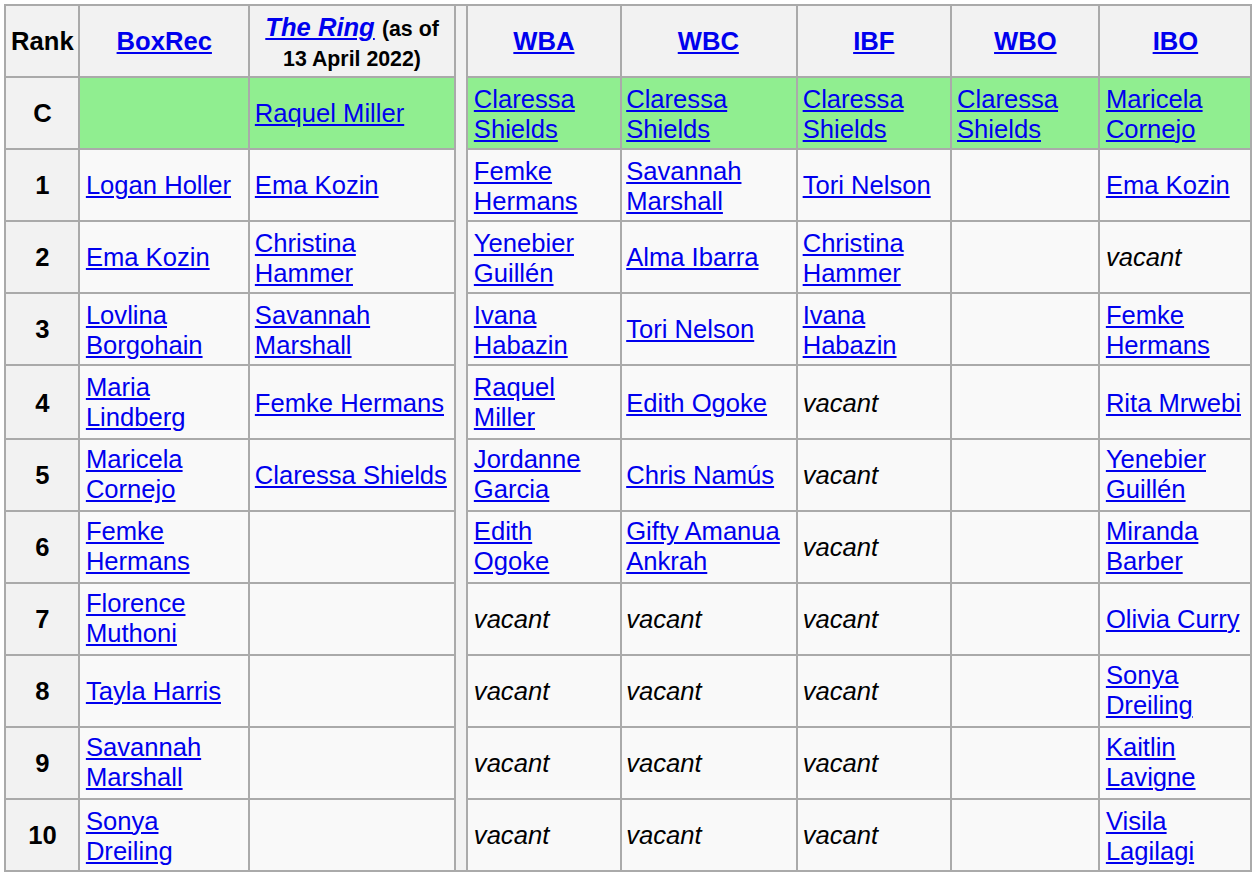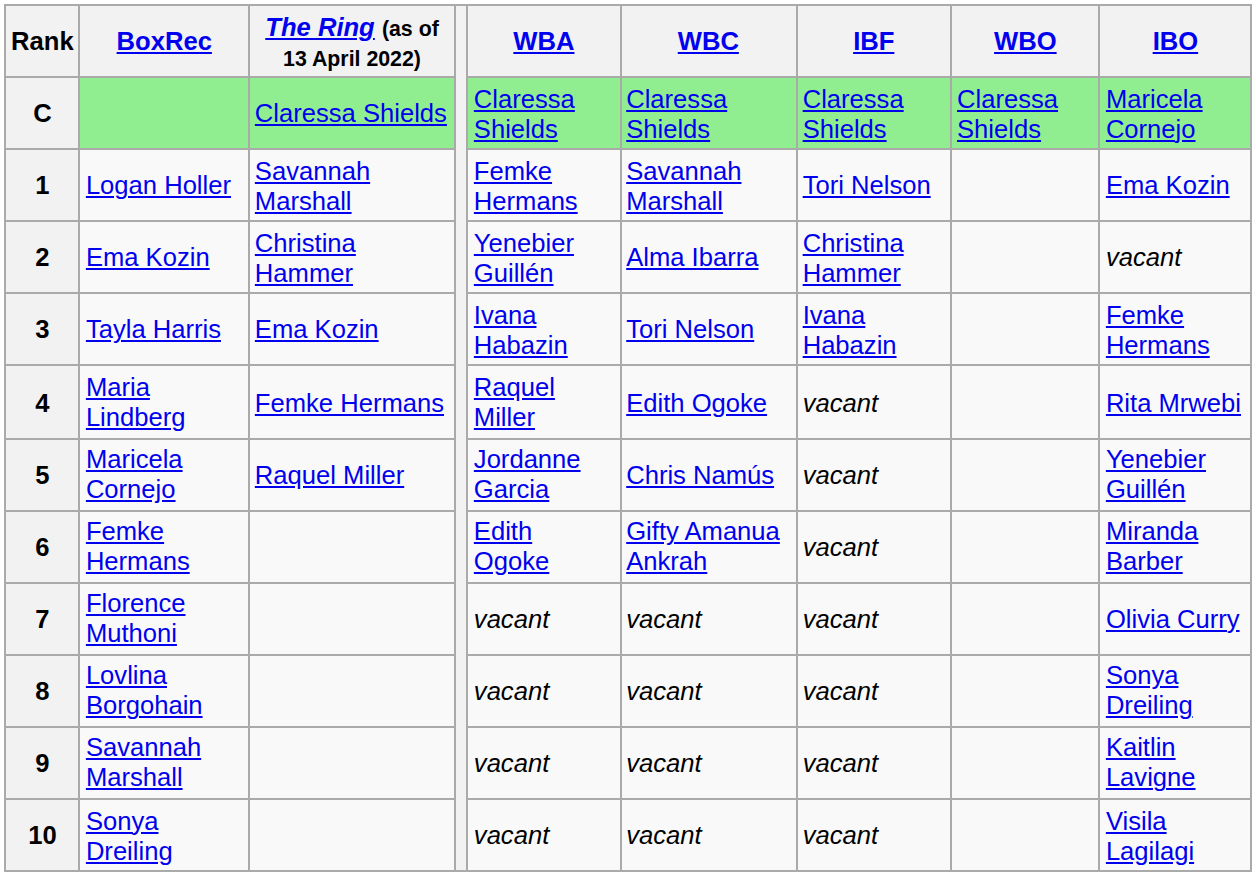C | The Ring (as of 13 April 2022): Raquel Miller -> Claressa Shields
1 | The Ring (as of 13 April 2022): Ema Kozin -> Savannah Marshall
3 | BoxRec: Lovlina Borgohain -> Tayla Harris
3 | The Ring (as of 13 April 2022): Savannah Marshall -> Ema Kozin
5 | The Ring (as of 13 April 2022): Claressa Shields -> Raquel Miller
8 | BoxRec: Tayla Harris -> Lovlina Borgohain
